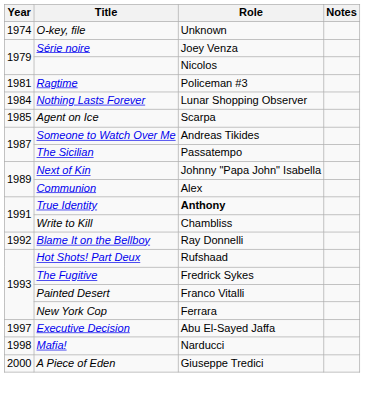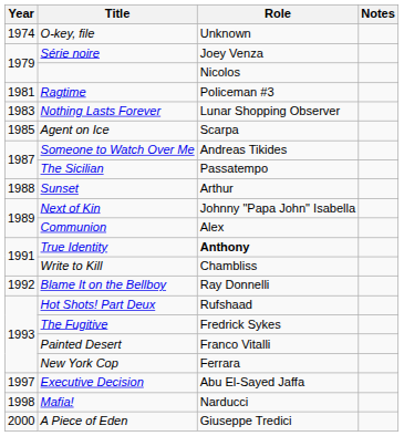Nothing Lasts Forever | Year: 1984 -> 1983
+ row: 1988 | Sunset | Arthur
